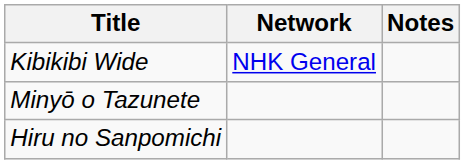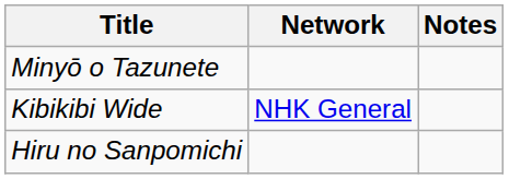rows swapped: Kibikibi Wide <-> Minyō o Tazunete
